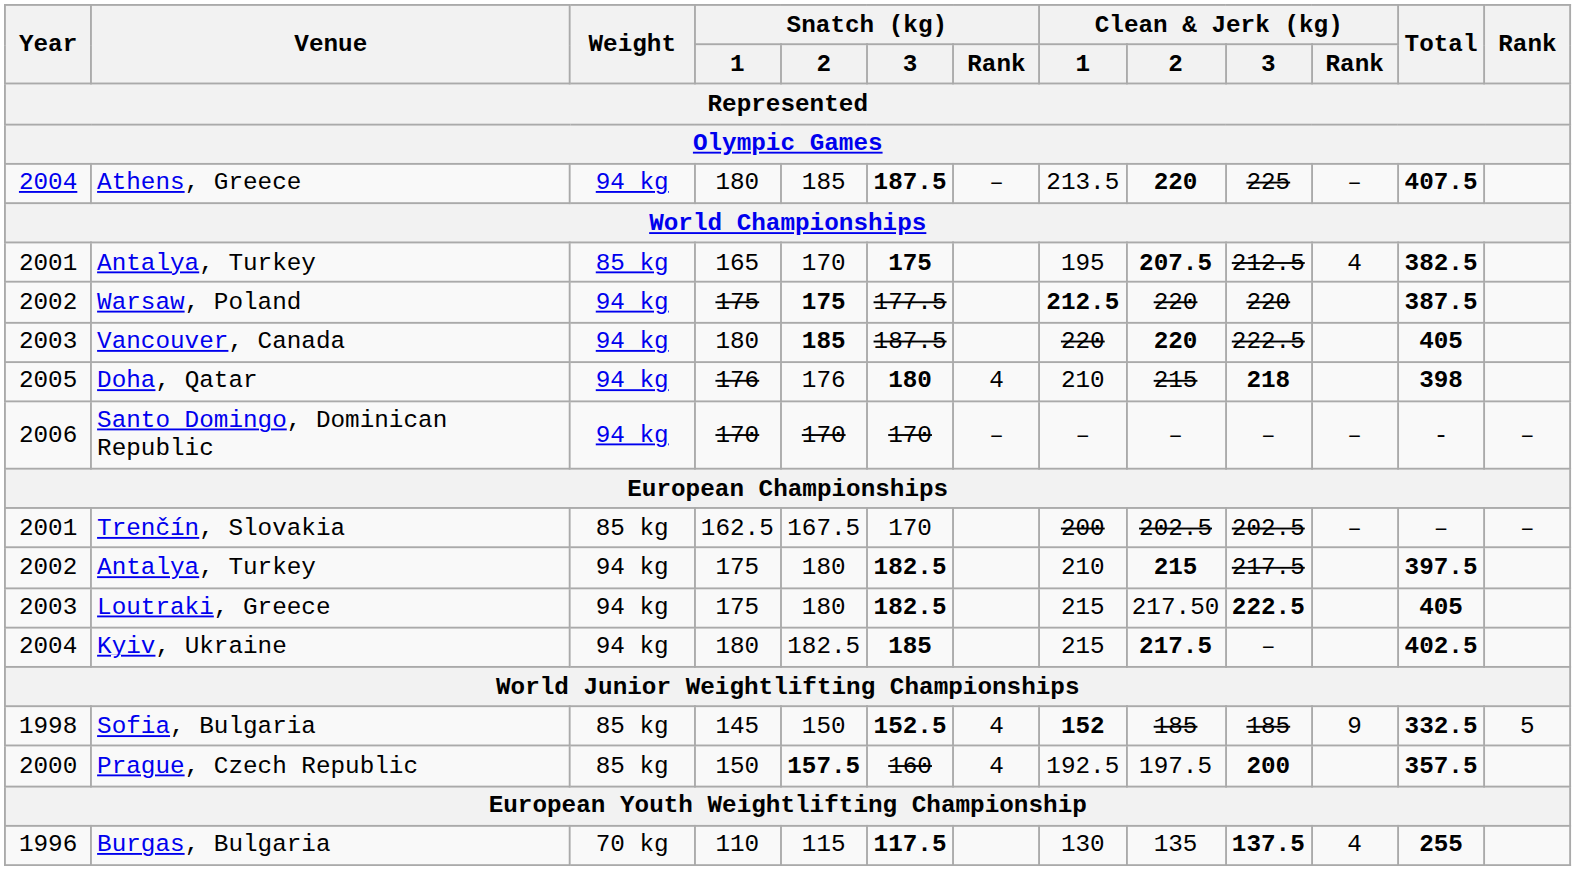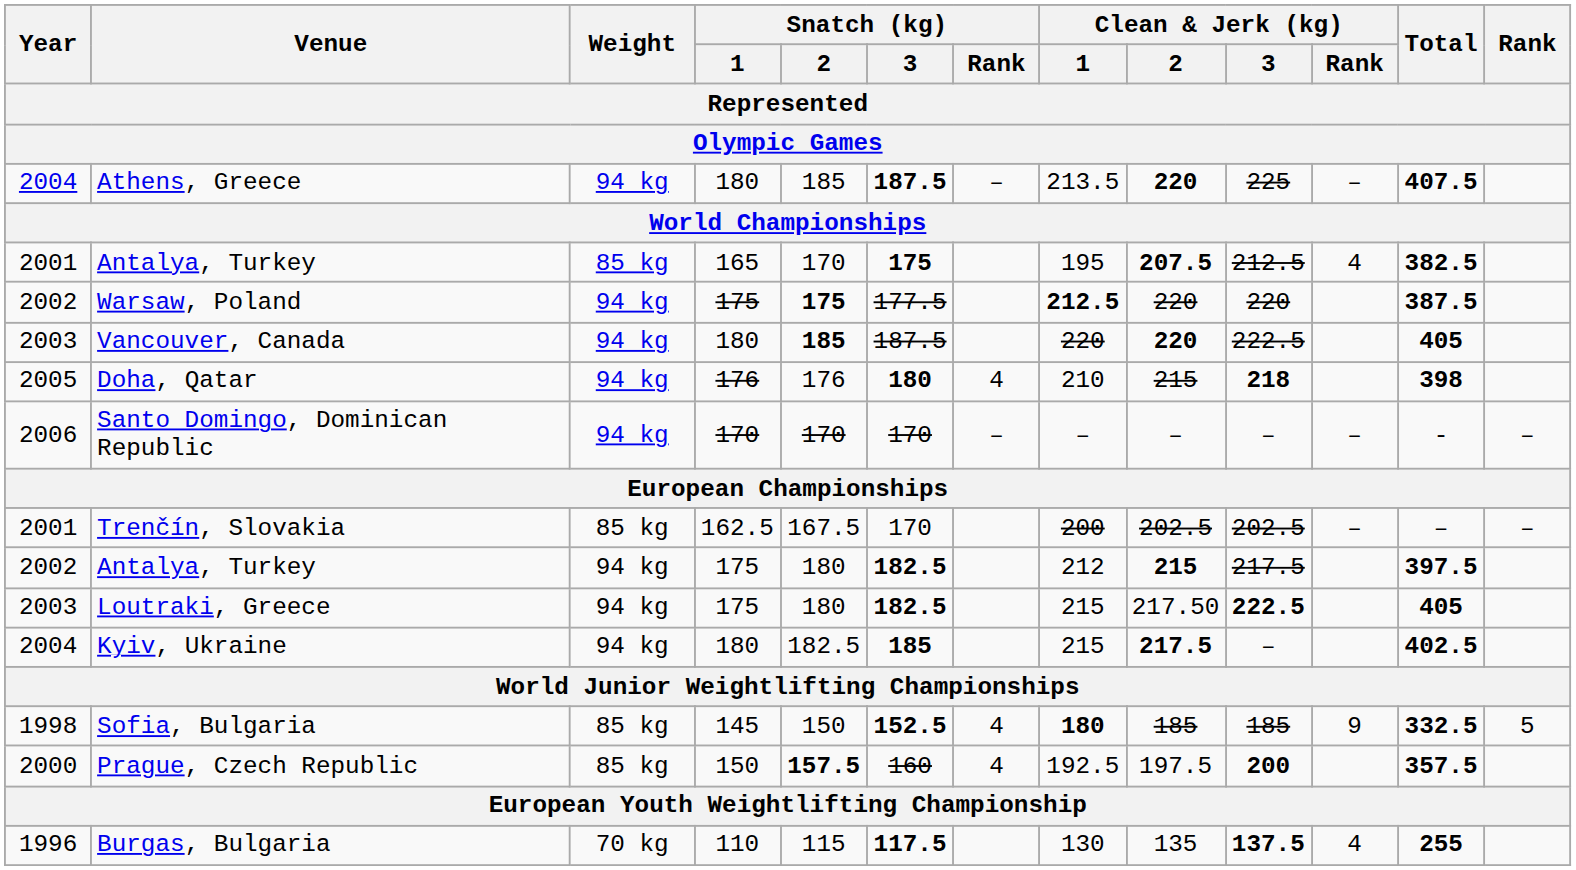2002 / Antalya, Turkey | Clean & Jerk (kg) / 1: 210 -> 212
Sofia, Bulgaria | Clean & Jerk (kg) / 1: 152 -> 180
